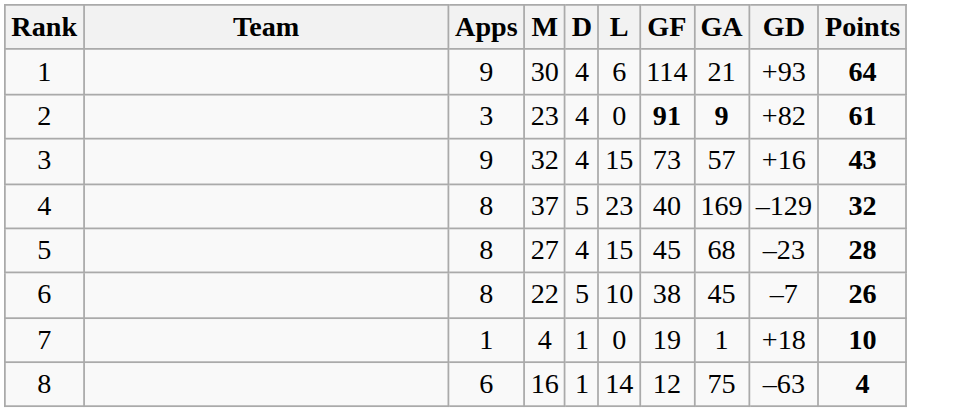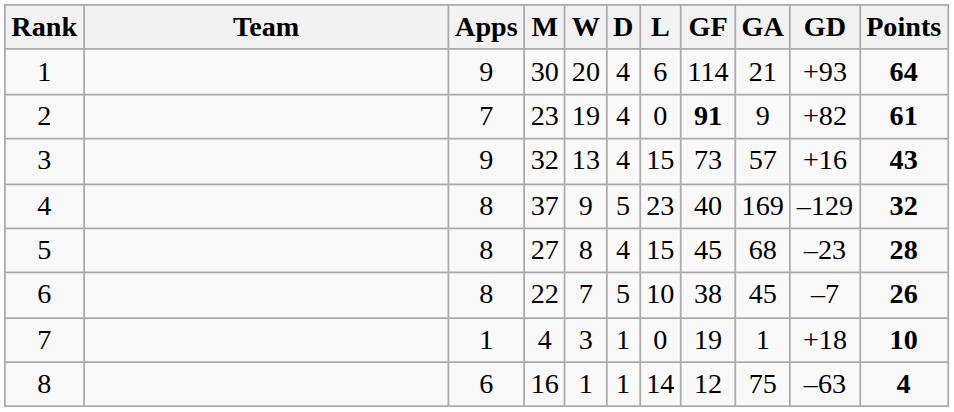+ column: W | 20 | 19 | 13 | 9 | 8 | 7 | 3 | 1
2 | Apps: 3 -> 7
2 | GA: bold -> normal
